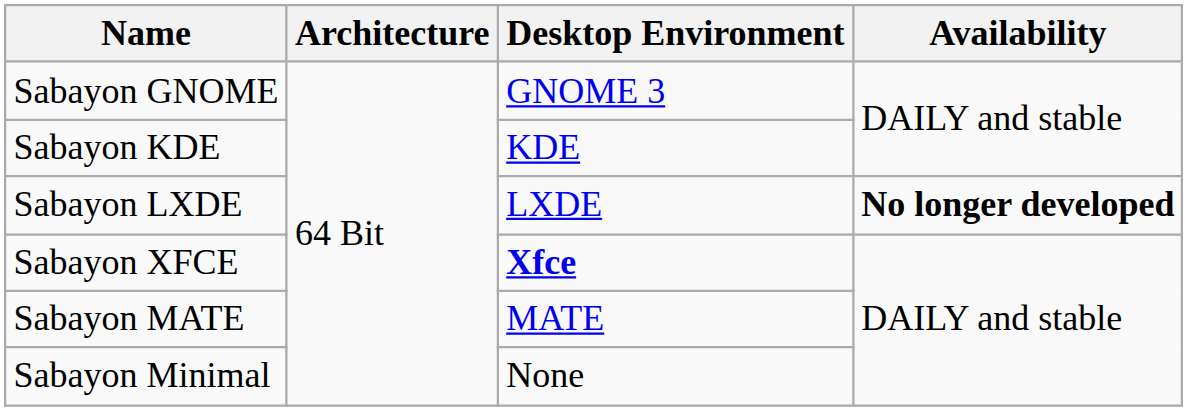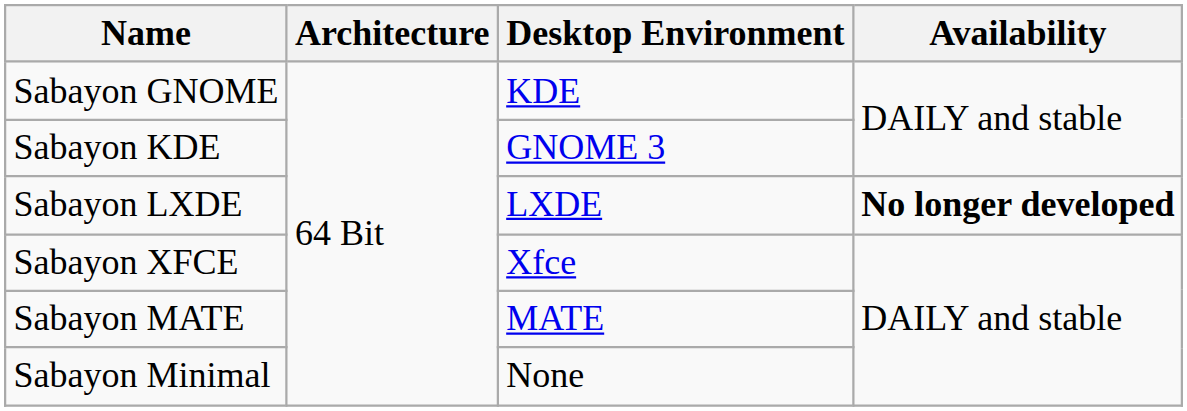Sabayon GNOME | Desktop Environment: GNOME 3 -> KDE
Sabayon KDE | Desktop Environment: KDE -> GNOME 3
Sabayon XFCE | Desktop Environment: bold -> normal
